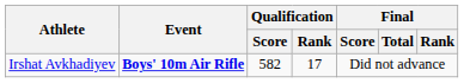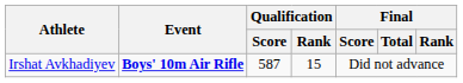Irshat Avkhadiyev | Qualification / Score: 582 -> 587
Irshat Avkhadiyev | Qualification / Rank: 17 -> 15
